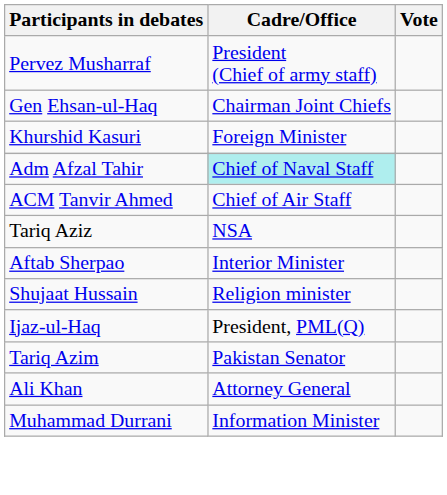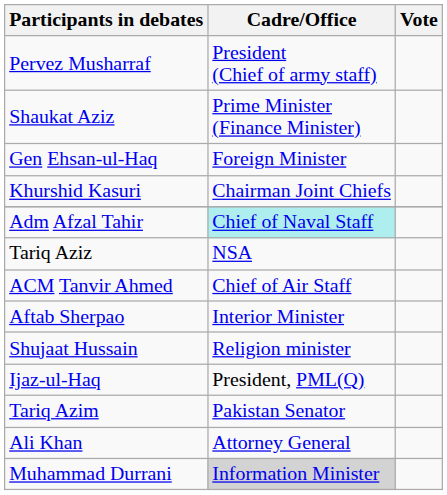+ row: Shaukat Aziz | Prime Minister (Finance Minister)
Gen Ehsan-ul-Haq | Cadre/Office: Chairman Joint Chiefs -> Foreign Minister
Khurshid Kasuri | Cadre/Office: Foreign Minister -> Chairman Joint Chiefs
rows swapped: Tariq Aziz <-> ACM Tanvir Ahmed
Muhammad Durrani | Cadre/Office: no background -> lightgrey background
